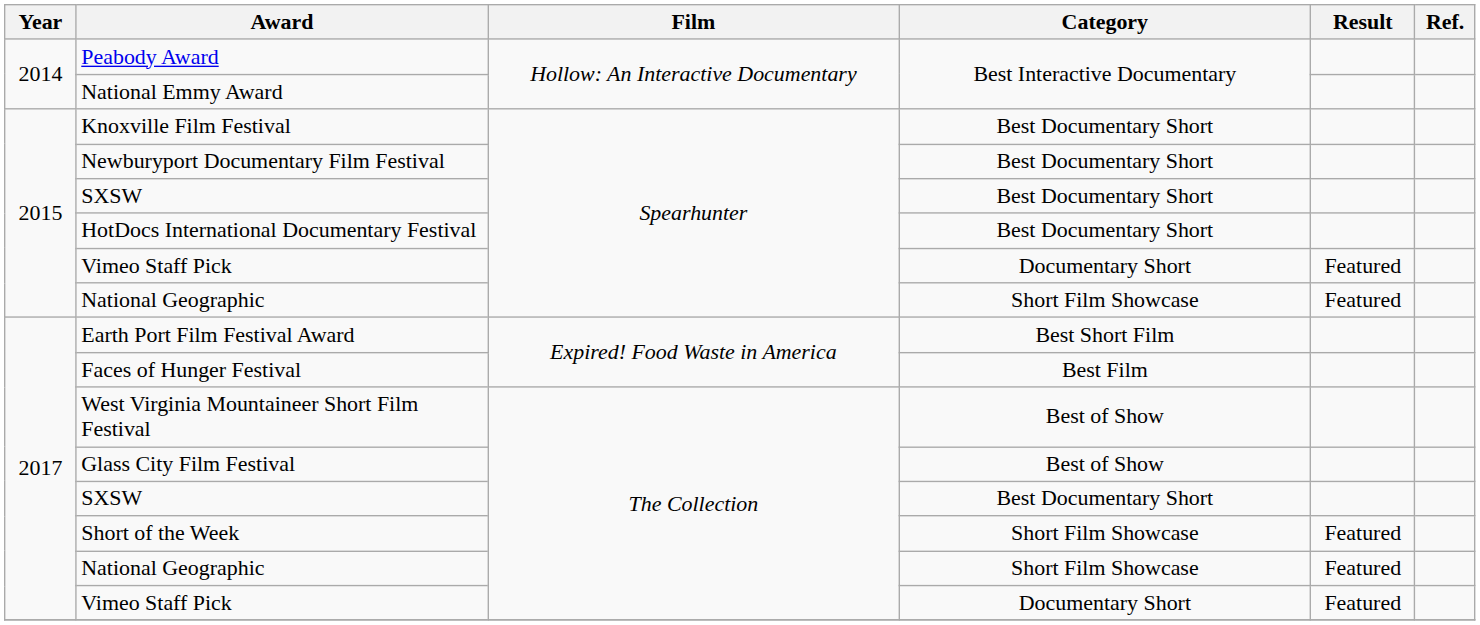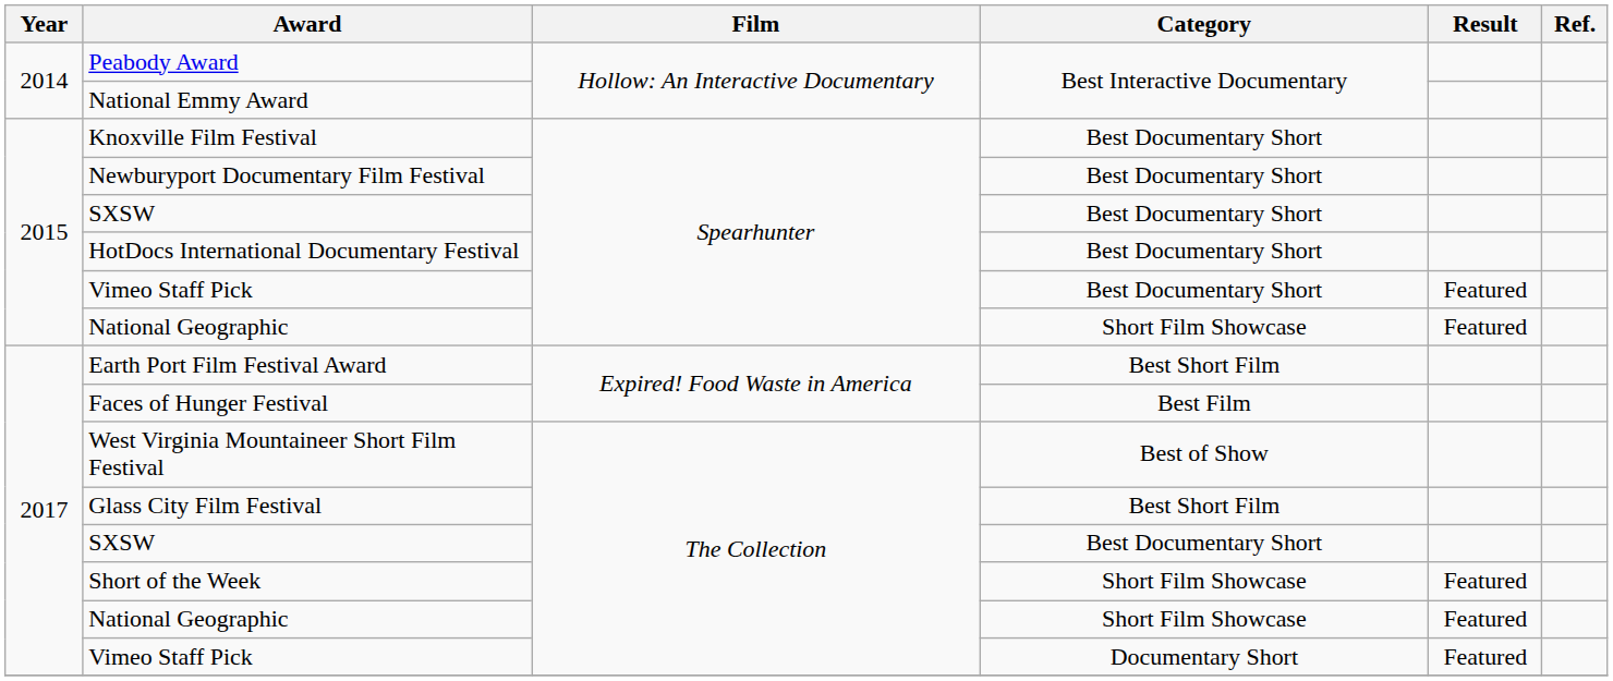Vimeo Staff Pick / Spearhunter | Category: Documentary Short -> Best Documentary Short
Glass City Film Festival | Category: Best of Show -> Best Short Film
